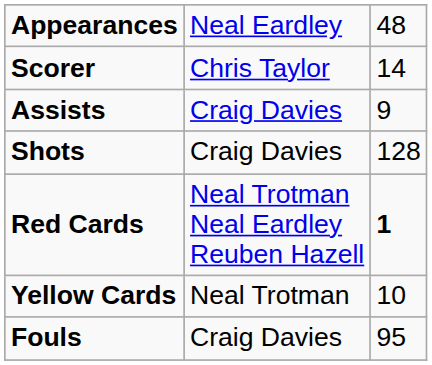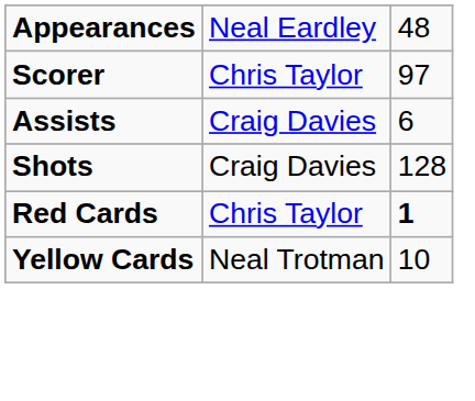Scorer | column 3: 14 -> 97
Assists | column 3: 9 -> 6
Red Cards | column 2: Neal Trotman Neal Eardley Reuben Hazell -> Chris Taylor
- row: Fouls | Craig Davies | 95
